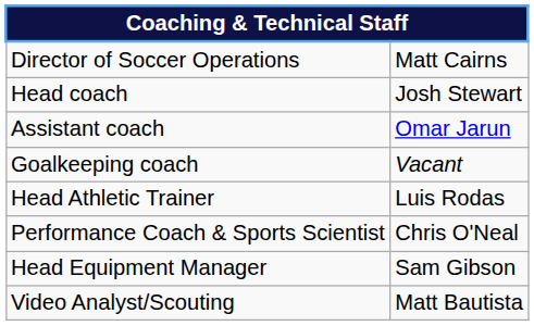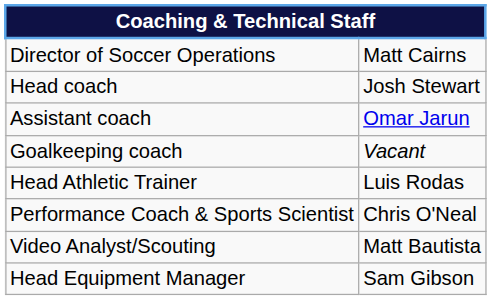rows swapped: Video Analyst/Scouting <-> Head Equipment Manager
